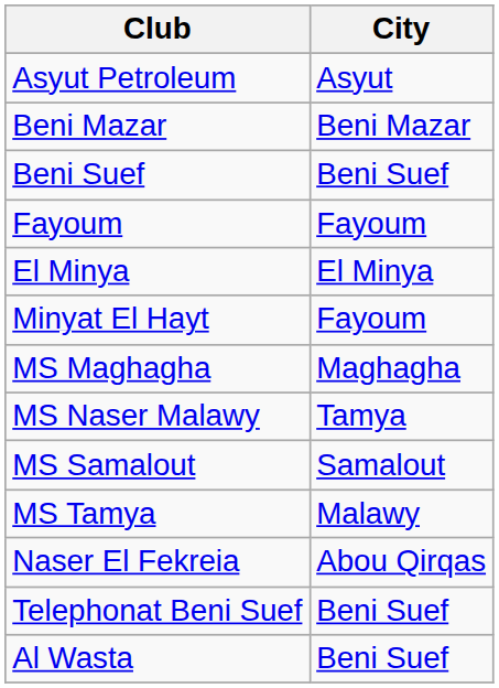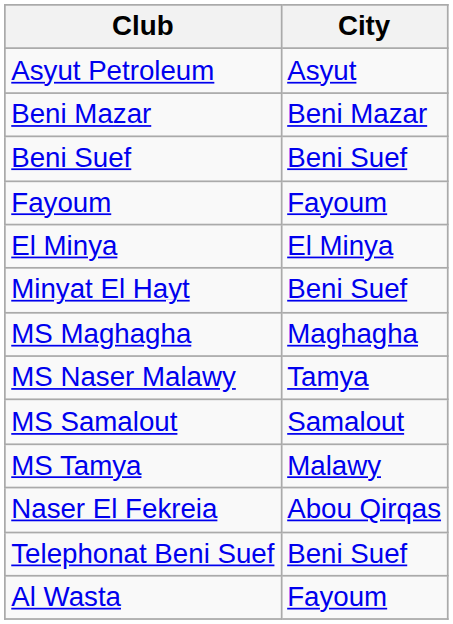Minyat El Hayt | City: Fayoum -> Beni Suef
Al Wasta | City: Beni Suef -> Fayoum
